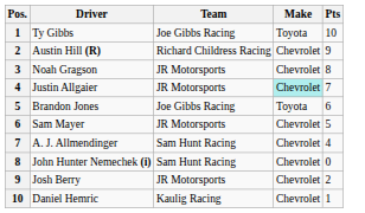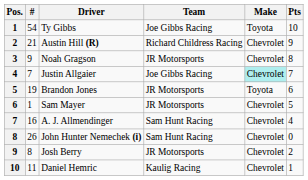+ column: # | 54 | 21 | 9 | 7 | 19 | 1 | 16 | 26 | 8 | 11
Justin Allgaier | Team: JR Motorsports -> Joe Gibbs Racing
Brandon Jones | Team: Joe Gibbs Racing -> JR Motorsports
